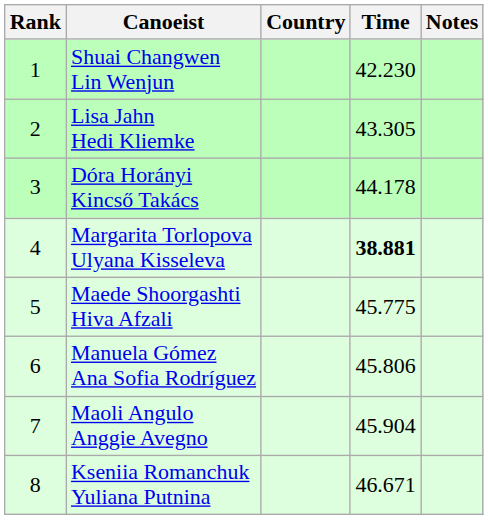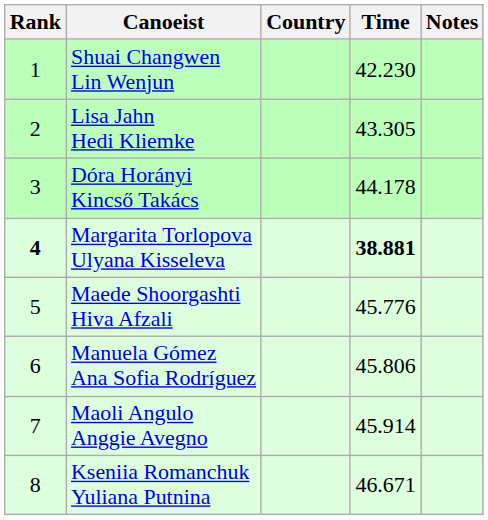Margarita Torlopova Ulyana Kisseleva | Rank: normal -> bold
Maede Shoorgashti Hiva Afzali | Time: 45.775 -> 45.776
Maoli Angulo Anggie Avegno | Time: 45.904 -> 45.914
